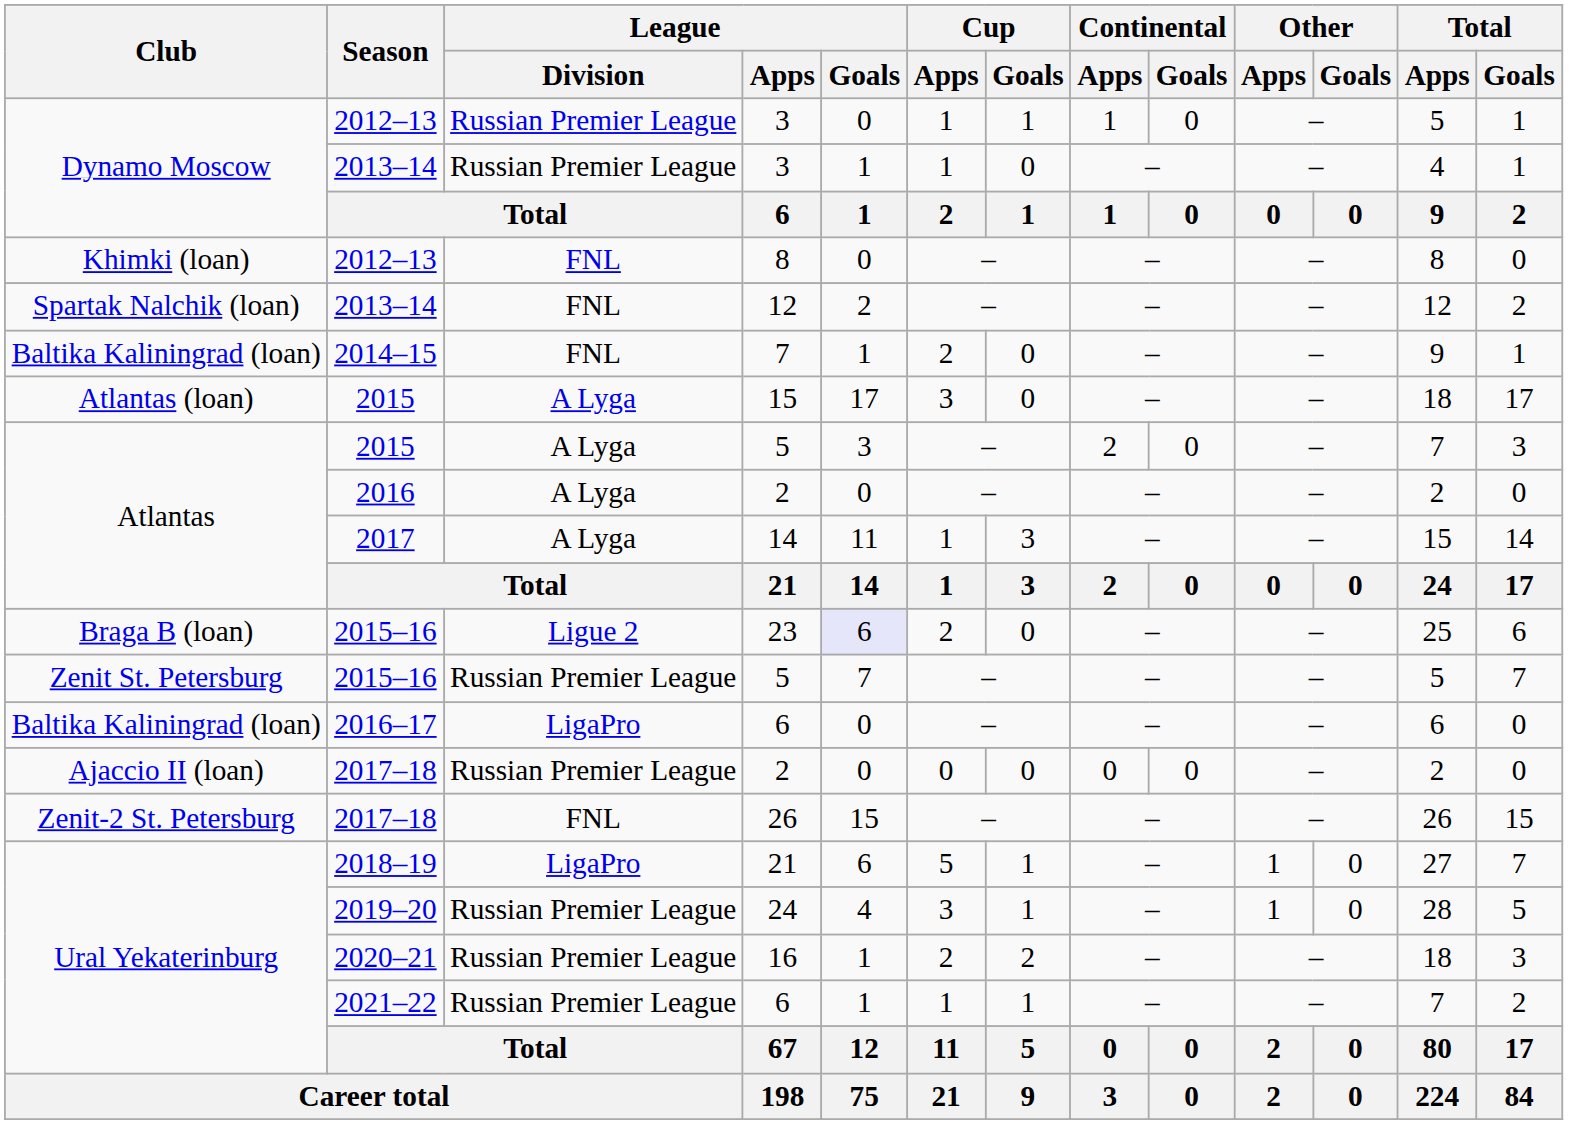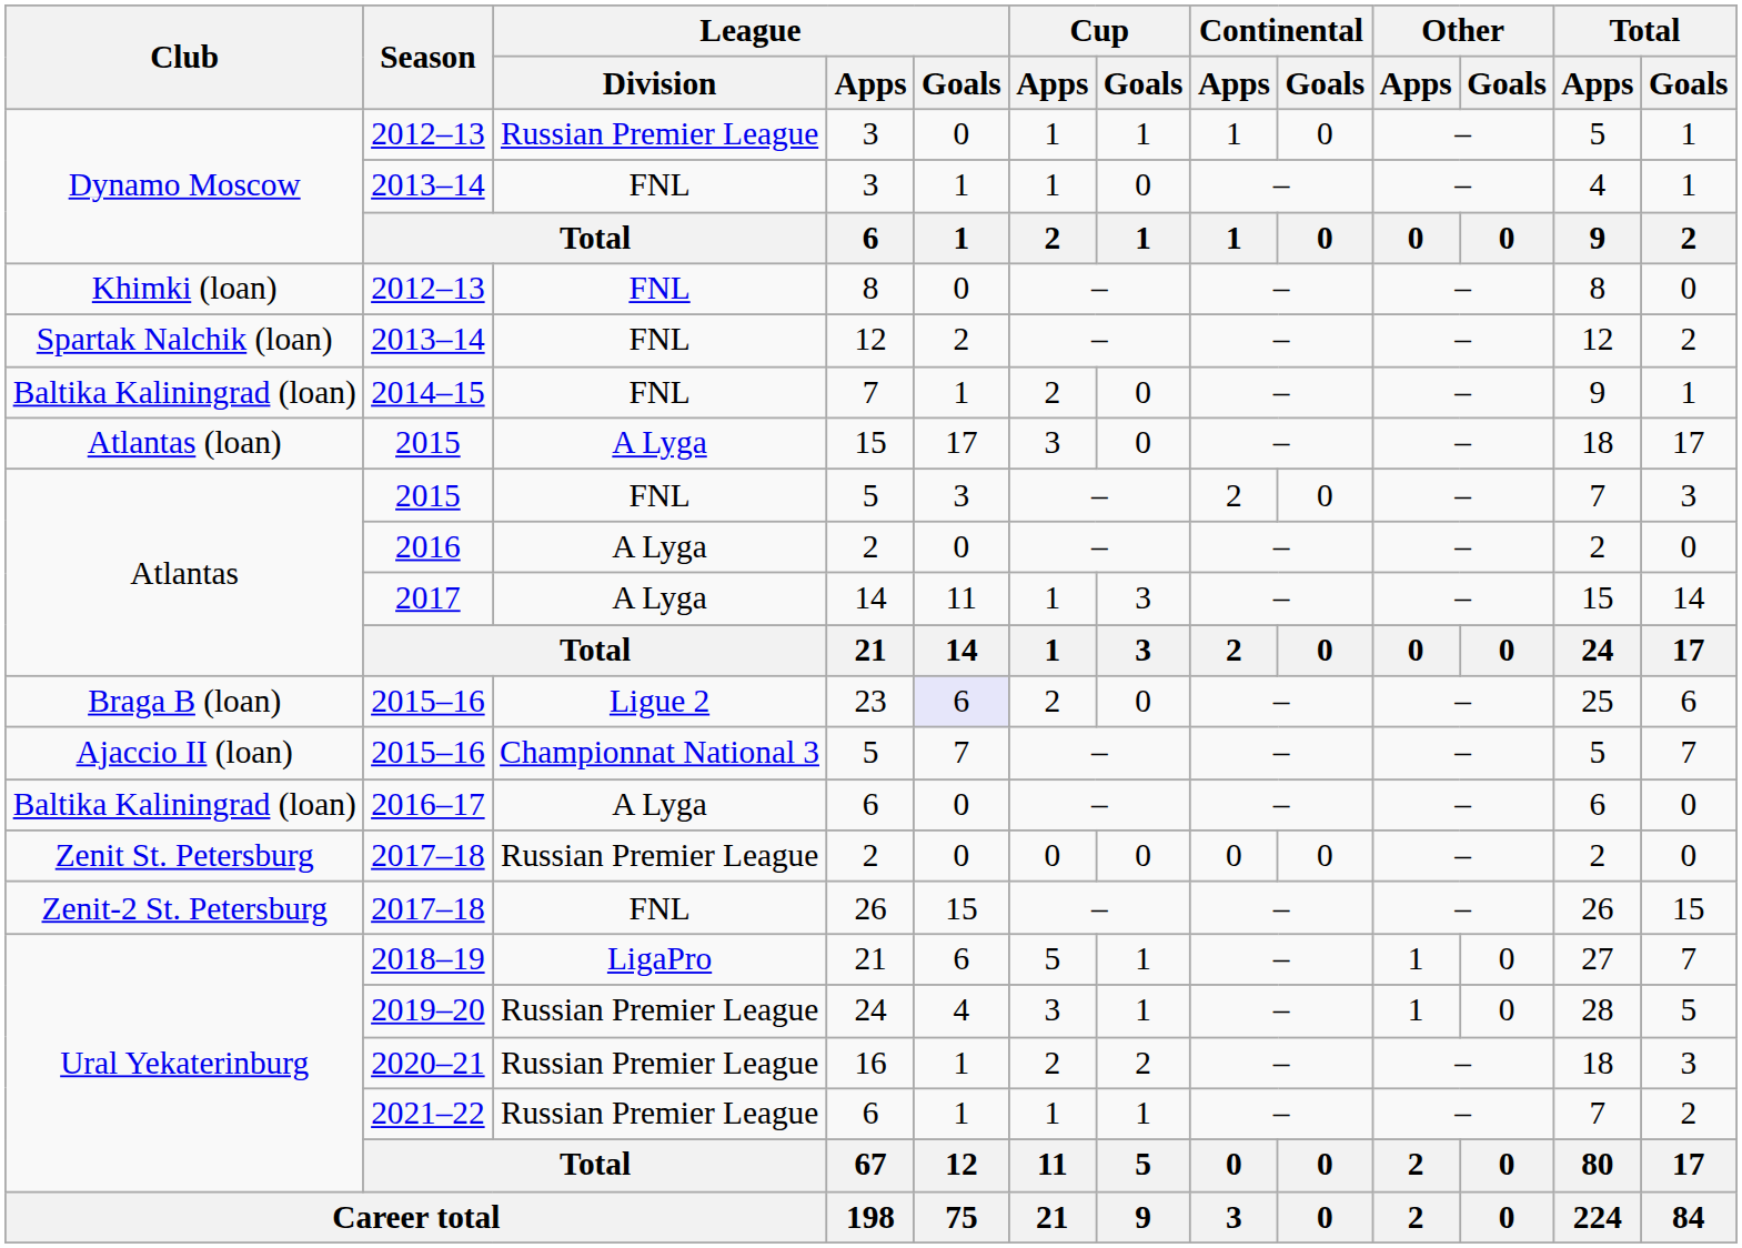2013–14 / 3 | League / Division: Russian Premier League -> FNL
2015 / 5 | League / Division: A Lyga -> FNL
2015–16 / 5 | Club: Zenit St. Petersburg -> Ajaccio II (loan)
2015–16 / 5 | League / Division: Russian Premier League -> Championnat National 3
2016–17 / 6 | League / Division: LigaPro -> A Lyga
2017–18 / 2 | Club: Ajaccio II (loan) -> Zenit St. Petersburg
